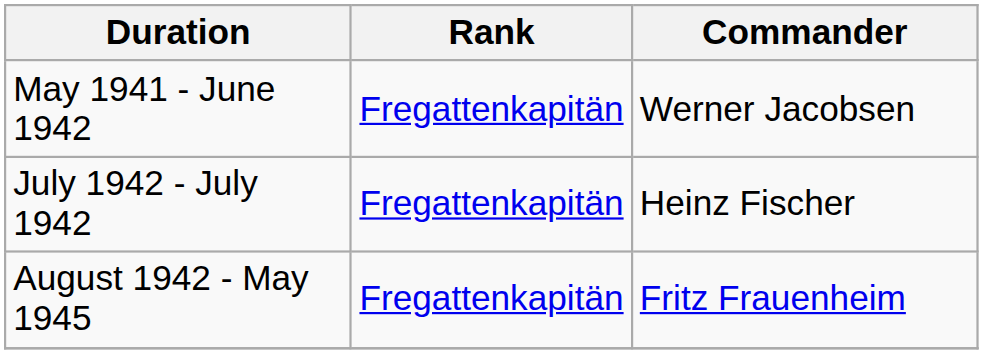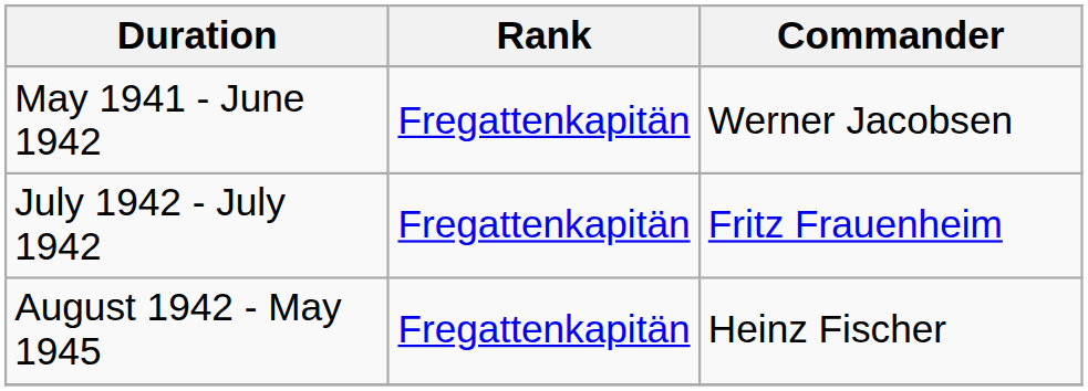July 1942 - July 1942 | Commander: Heinz Fischer -> Fritz Frauenheim
August 1942 - May 1945 | Commander: Fritz Frauenheim -> Heinz Fischer
